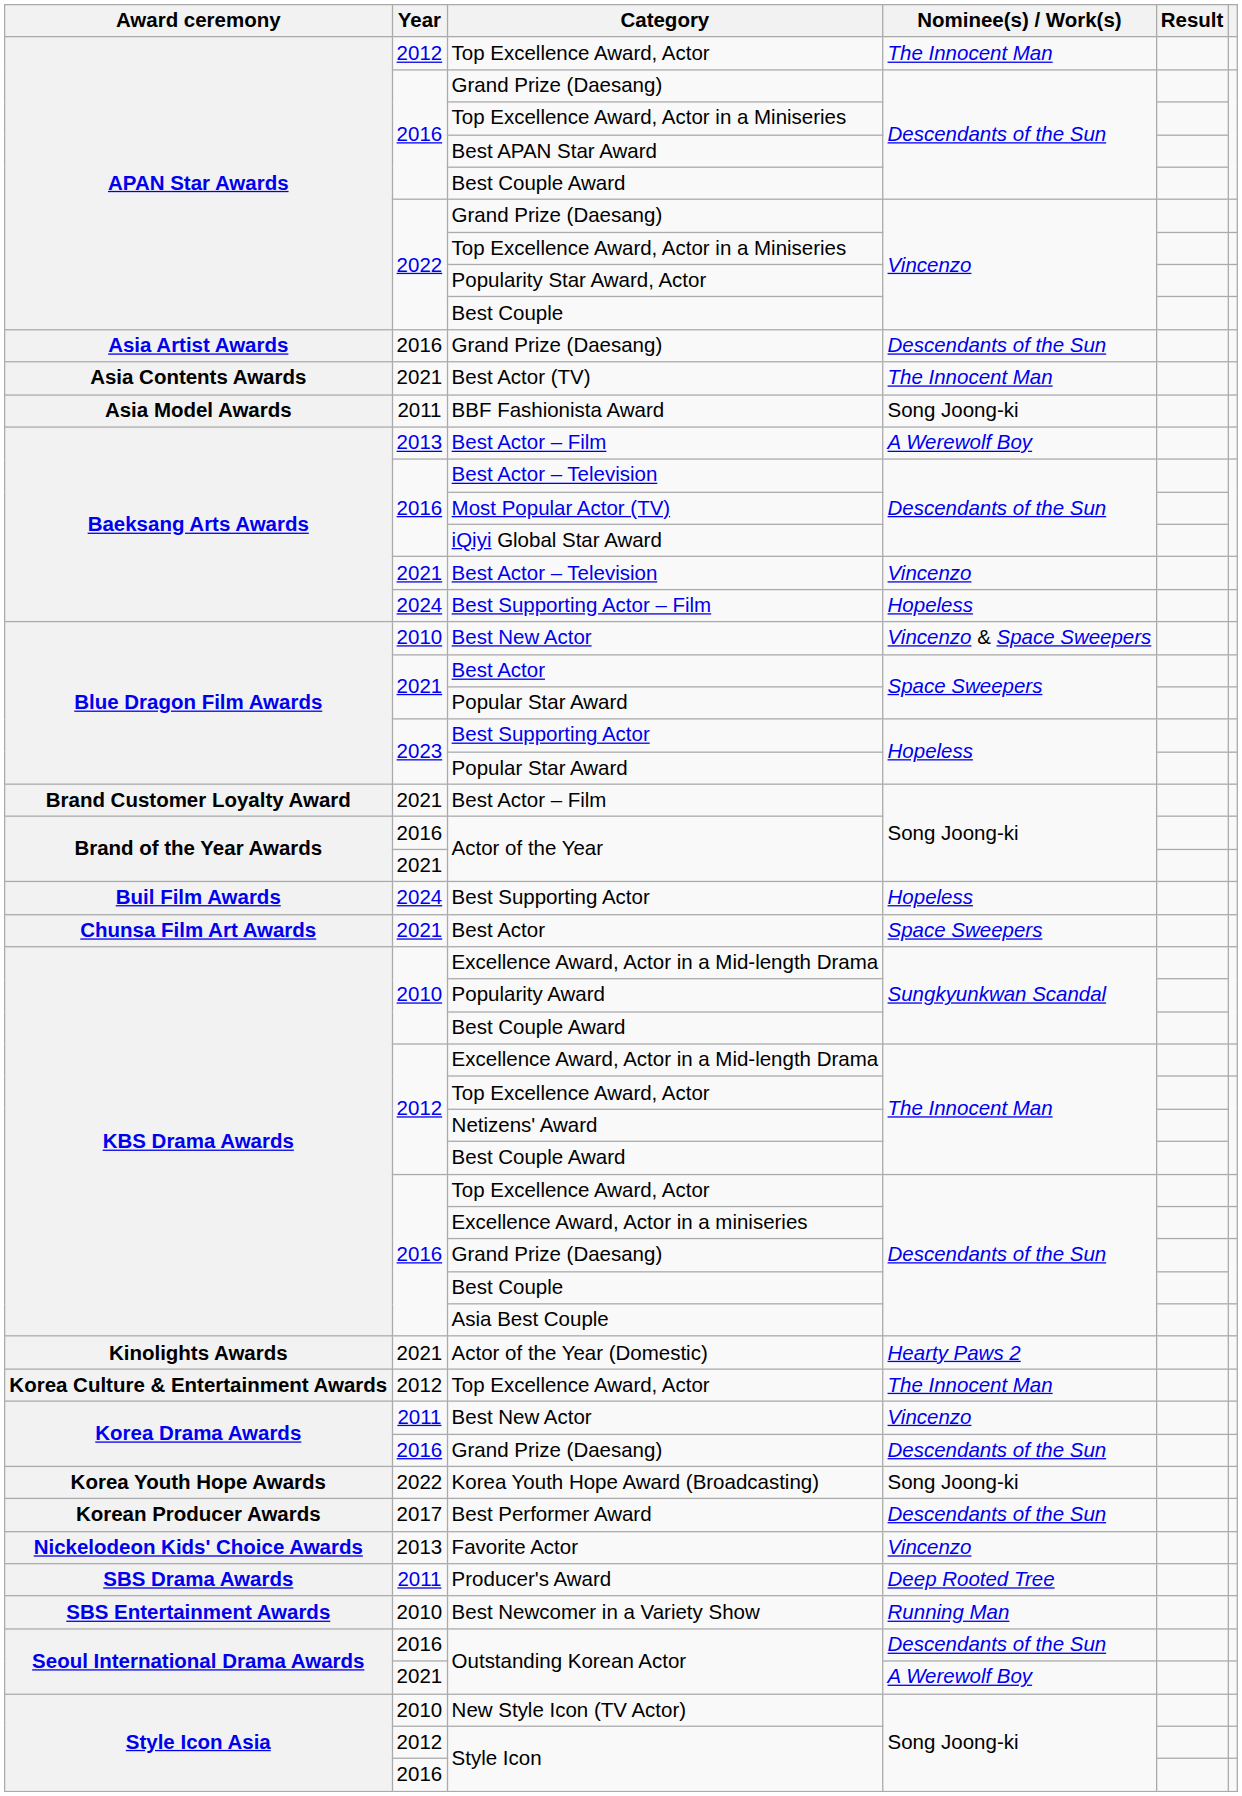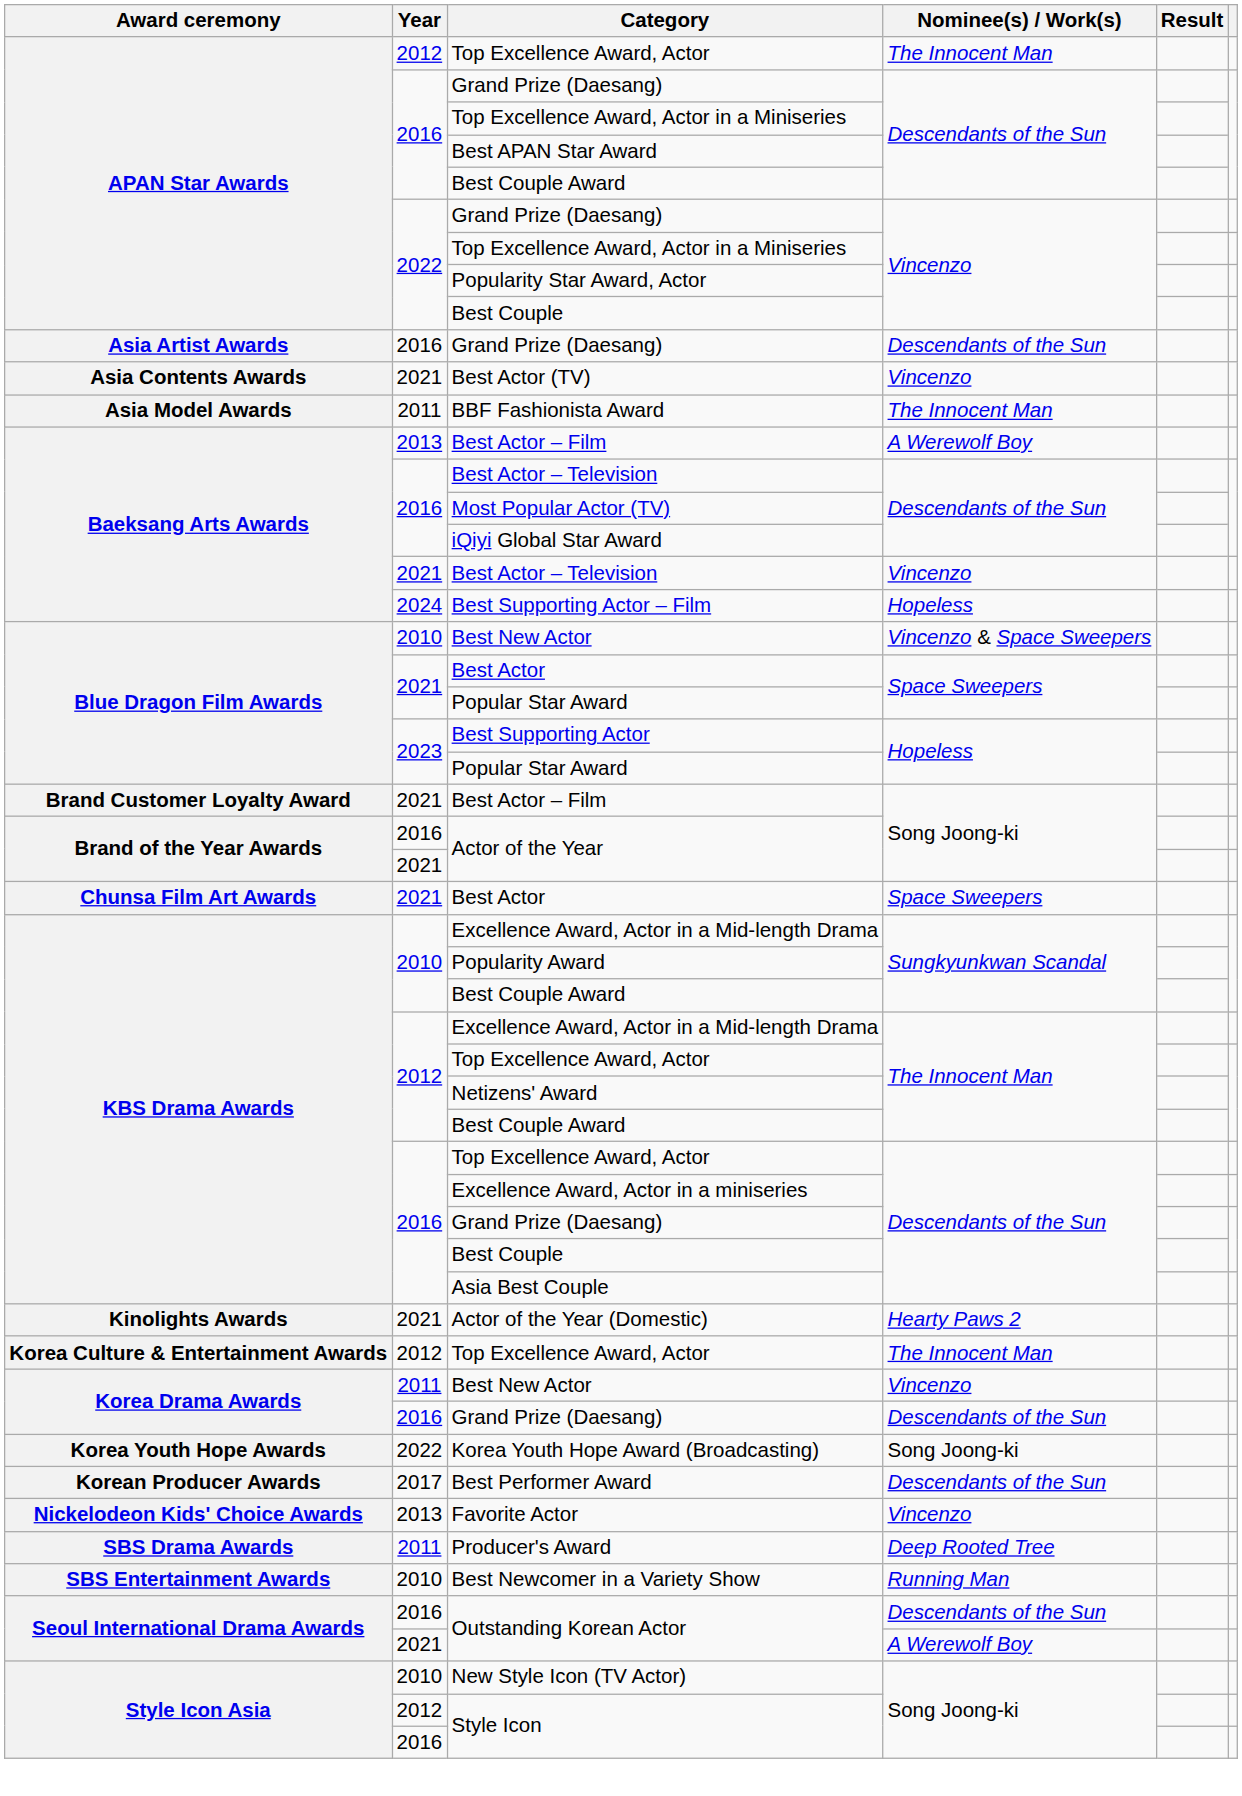Best Actor (TV) | Nominee(s) / Work(s): The Innocent Man -> Vincenzo
BBF Fashionista Award | Nominee(s) / Work(s): Song Joong-ki -> The Innocent Man
- row: Buil Film Awards | 2024 | Best Supporting Actor | Hopeless
